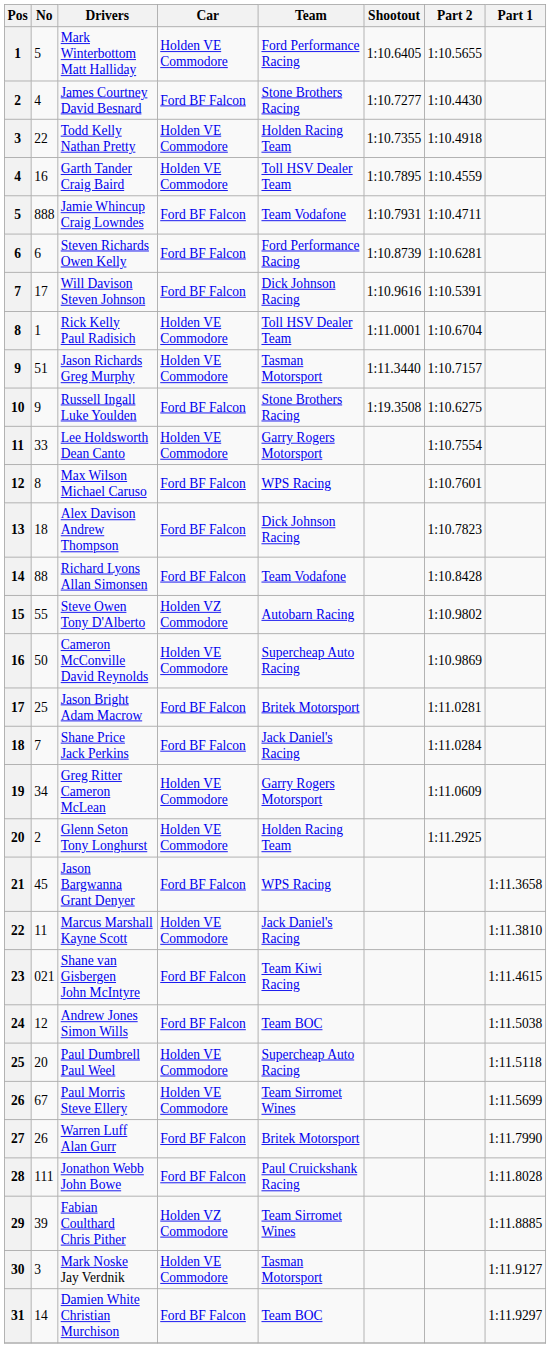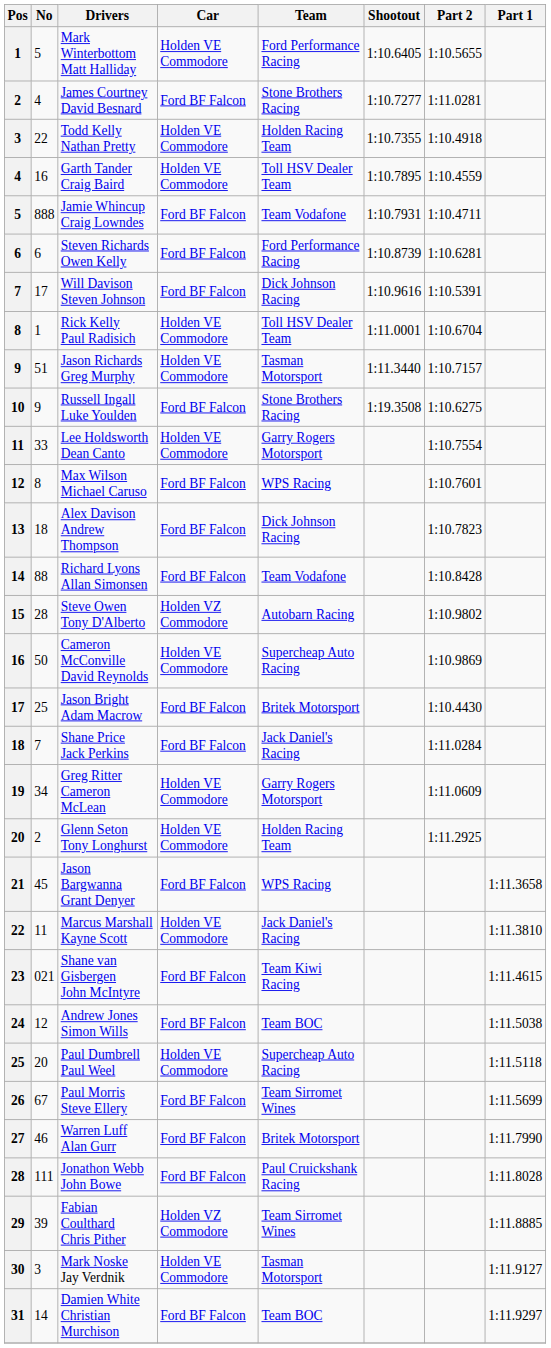James Courtney David Besnard | Part 2: 1:10.4430 -> 1:11.0281
Steve Owen Tony D'Alberto | No: 55 -> 28
Jason Bright Adam Macrow | Part 2: 1:11.0281 -> 1:10.4430
Paul Morris Steve Ellery | Car: Holden VE Commodore -> Ford BF Falcon
Warren Luff Alan Gurr | No: 26 -> 46
